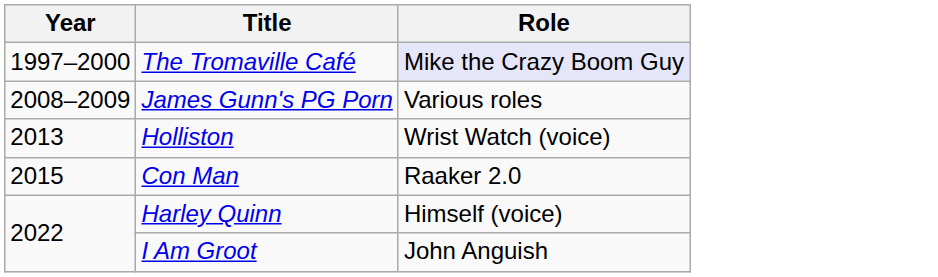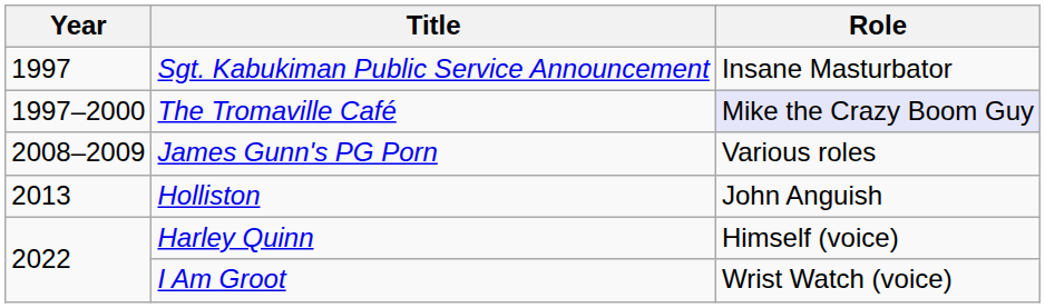+ row: 1997 | Sgt. Kabukiman Public Service Announcement | Insane Masturbator
Holliston | Role: Wrist Watch (voice) -> John Anguish
- row: 2015 | Con Man | Raaker 2.0
I Am Groot | Role: John Anguish -> Wrist Watch (voice)
